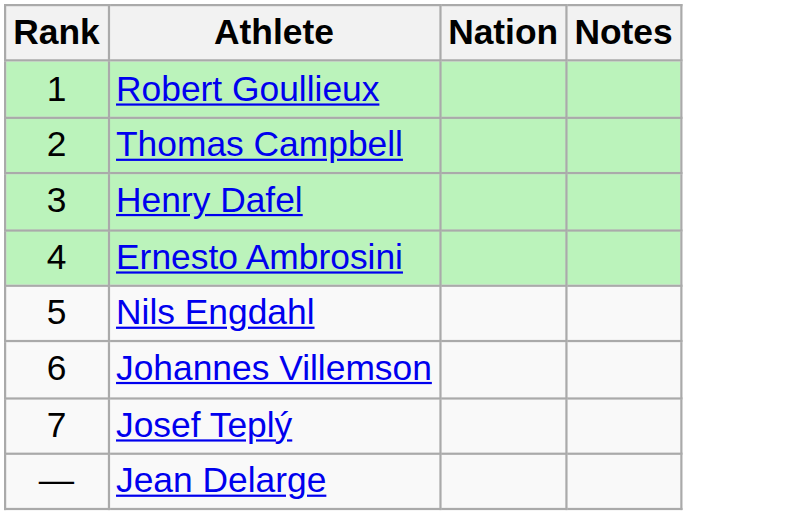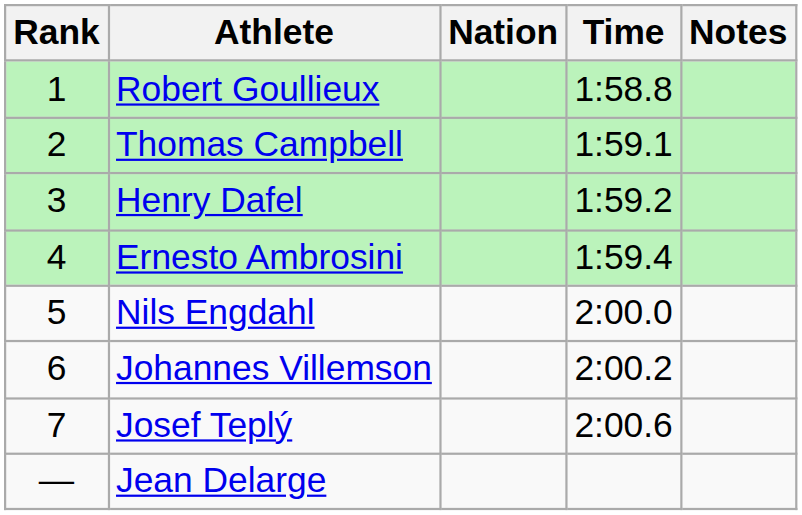+ column: Time | 1:58.8 | 1:59.1 | 1:59.2 | 1:59.4 | 2:00.0 | 2:00.2 | 2:00.6
